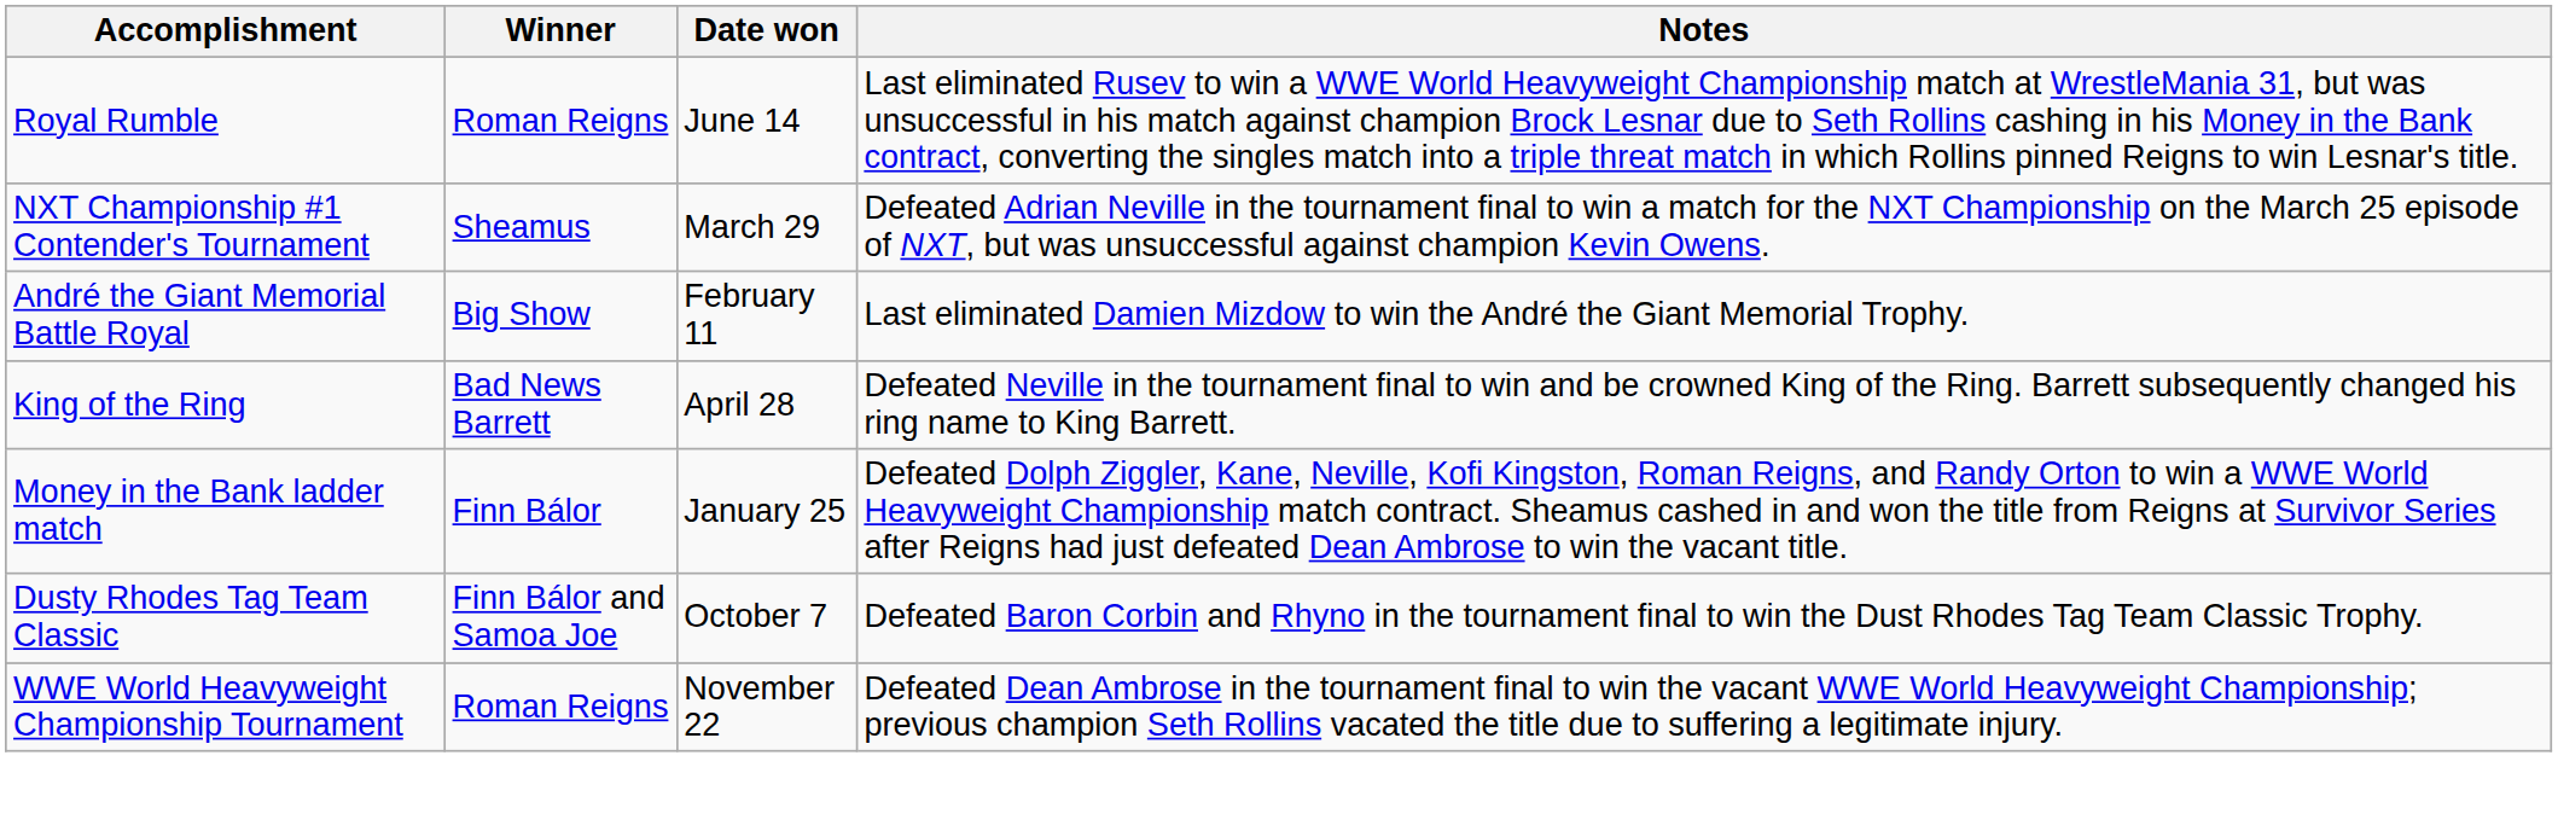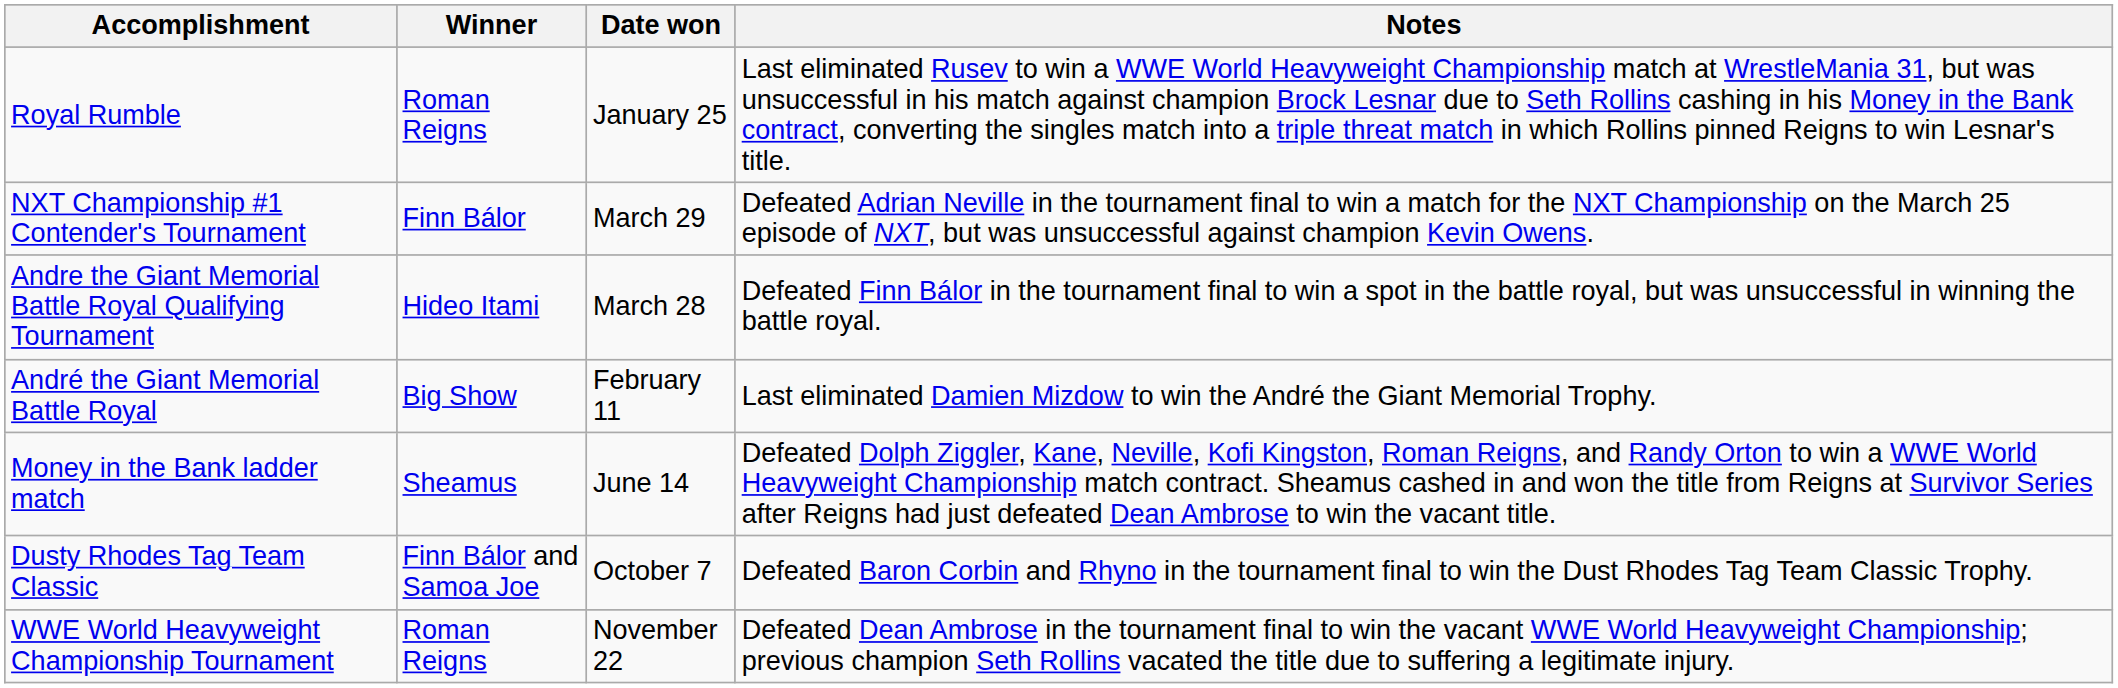Royal Rumble | Date won: June 14 -> January 25
NXT Championship #1 Contender's Tournament | Winner: Sheamus -> Finn Bálor
+ row: Andre the Giant Memorial Battle Royal Qualifying Tournament | Hideo Itami | March 28 | Defeated Finn Bálor in the tournament final to win a spot in the battle royal, but was unsuccessful in winning the battle royal.
- row: King of the Ring | Bad News Barrett | April 28 | Defeated Neville in the tournament final to win and be crowned King of the Ring. Barrett subsequently changed his ring name to King Barrett.
Money in the Bank ladder match | Winner: Finn Bálor -> Sheamus
Money in the Bank ladder match | Date won: January 25 -> June 14
